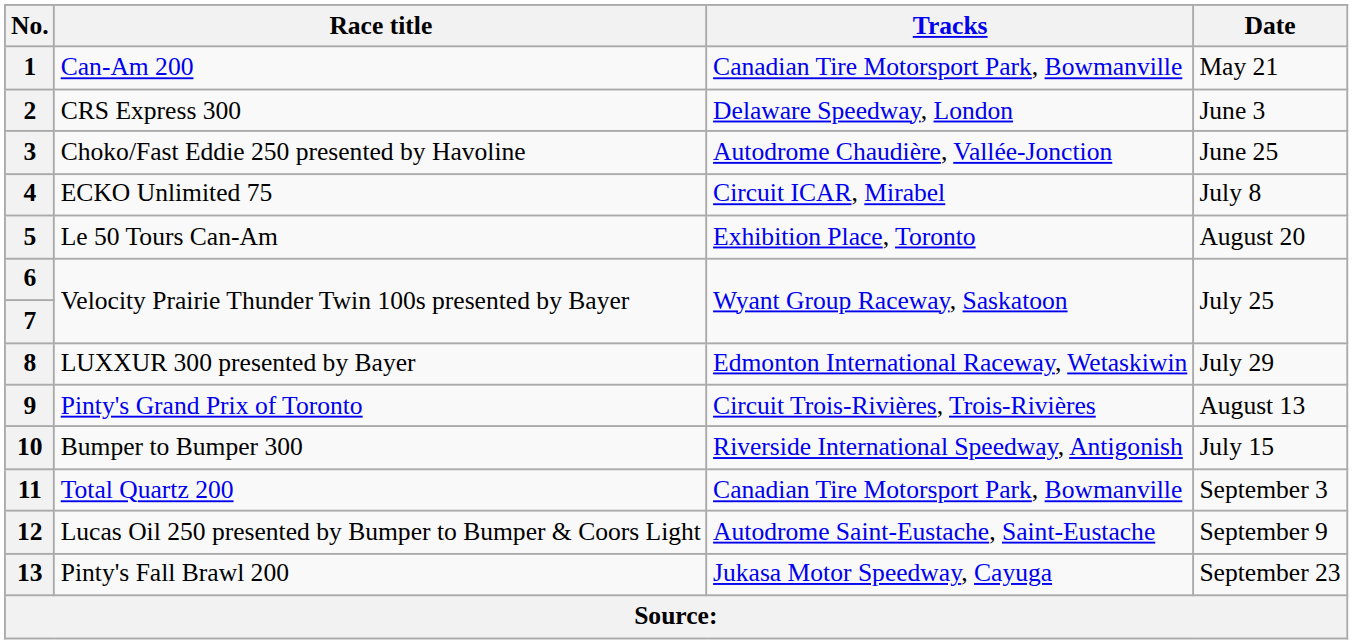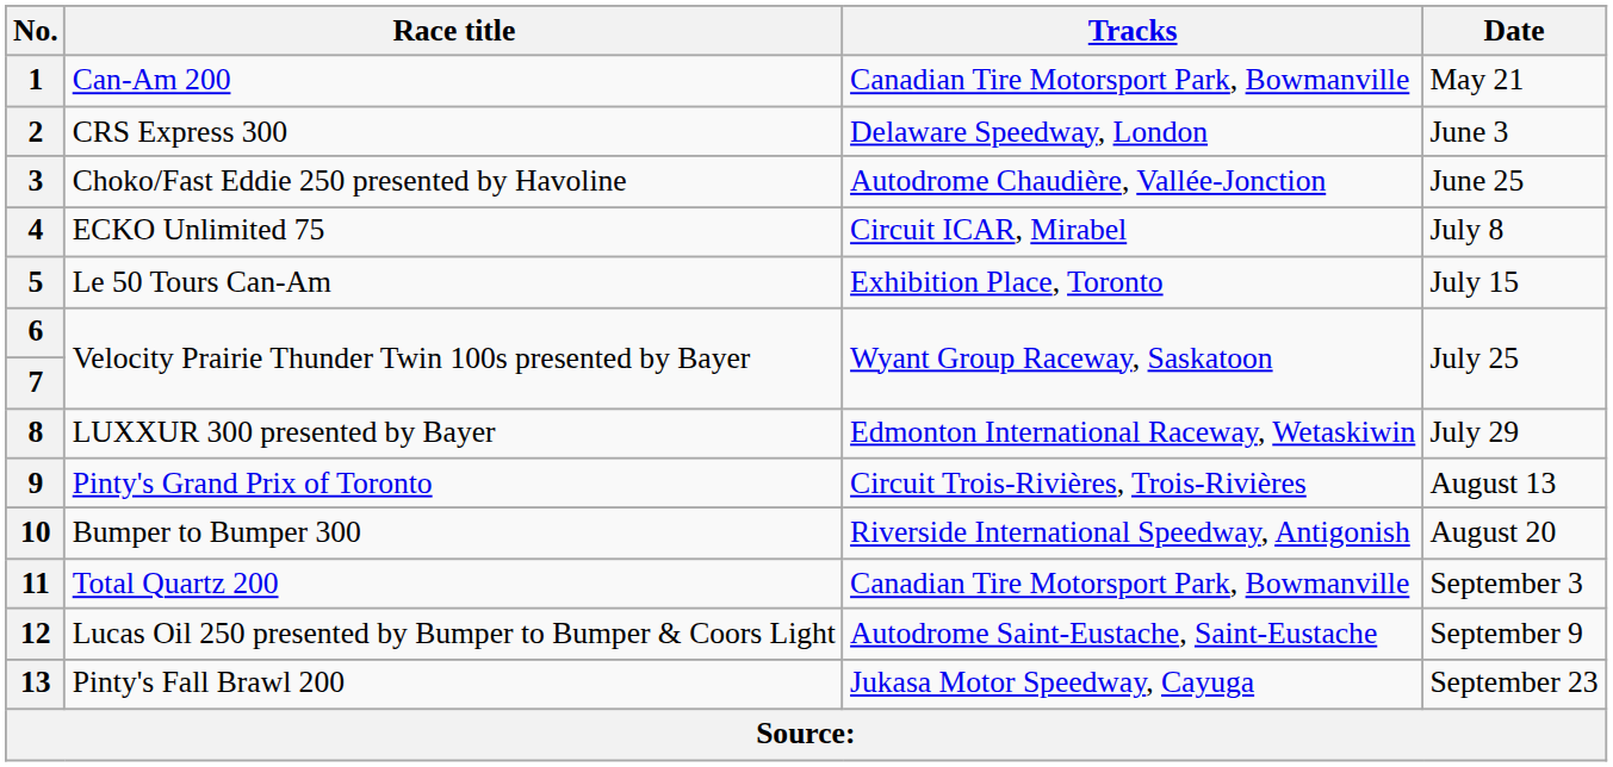5 | Date: August 20 -> July 15
10 | Date: July 15 -> August 20
